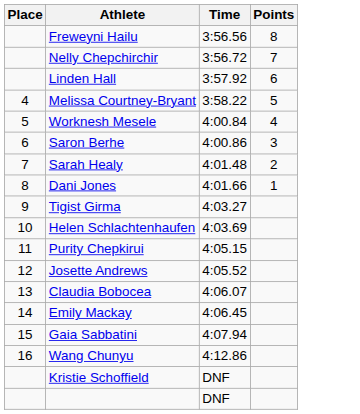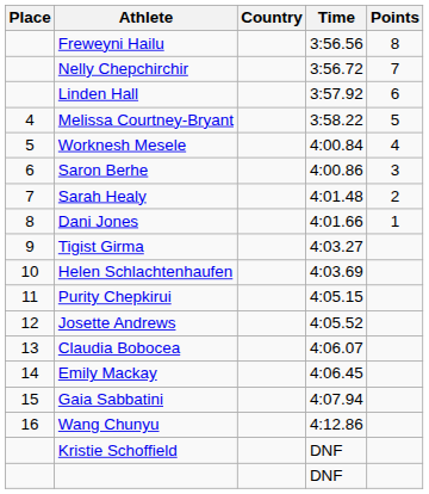+ column: Country
